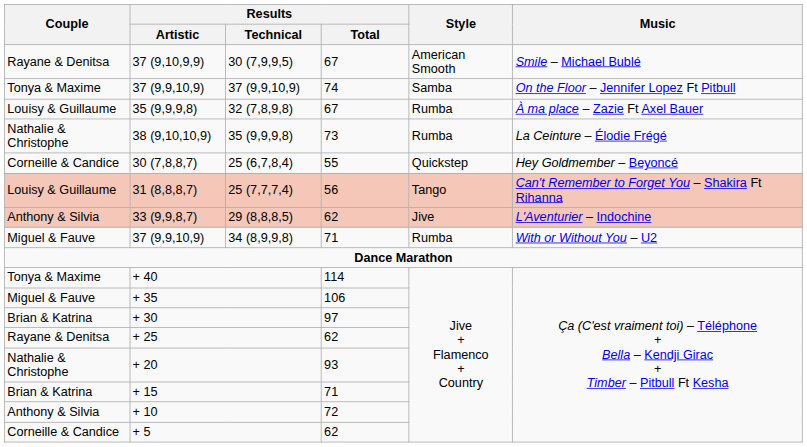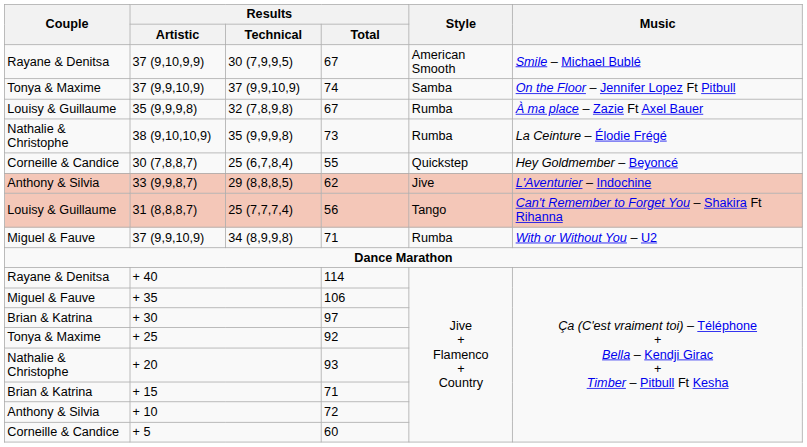rows swapped: 25 (7,7,7,4) <-> 29 (8,8,8,5)
+ 40 | Couple: Tonya & Maxime -> Rayane & Denitsa
+ 25 | Couple: Rayane & Denitsa -> Tonya & Maxime
+ 25 | Results / Total: 62 -> 92
+ 5 | Results / Total: 62 -> 60
